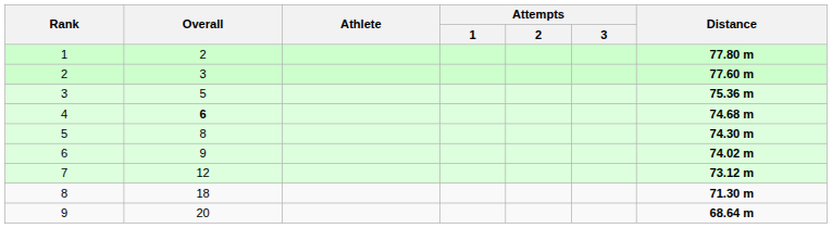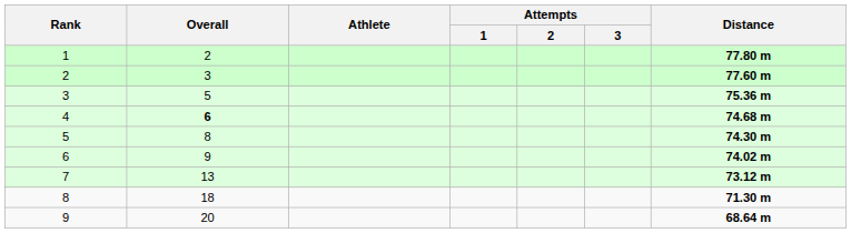7 | Overall: 12 -> 13
